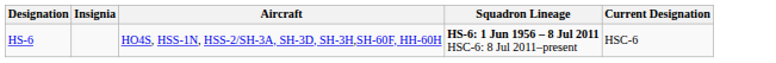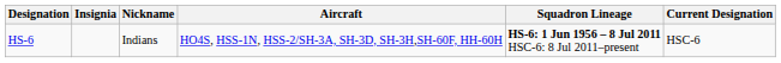+ column: Nickname | Indians
